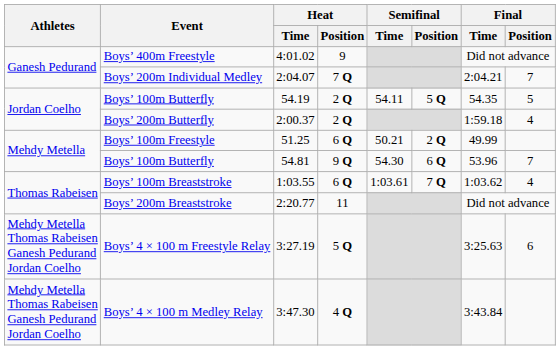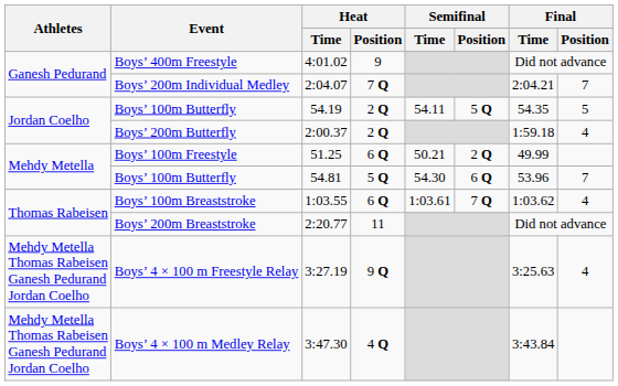Boys’ 100m Butterfly / 54.81 | Heat / Position: 9 Q -> 5 Q
Boys’ 4 × 100 m Freestyle Relay | Heat / Position: 5 Q -> 9 Q
Boys’ 4 × 100 m Freestyle Relay | Final / Position: 6 -> 4
